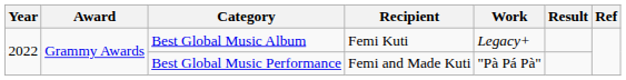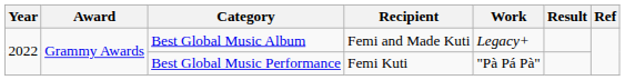Best Global Music Album | Recipient: Femi Kuti -> Femi and Made Kuti
Best Global Music Performance | Recipient: Femi and Made Kuti -> Femi Kuti
